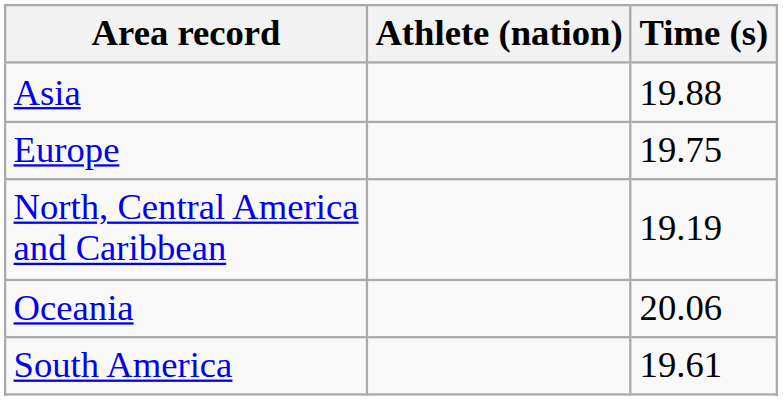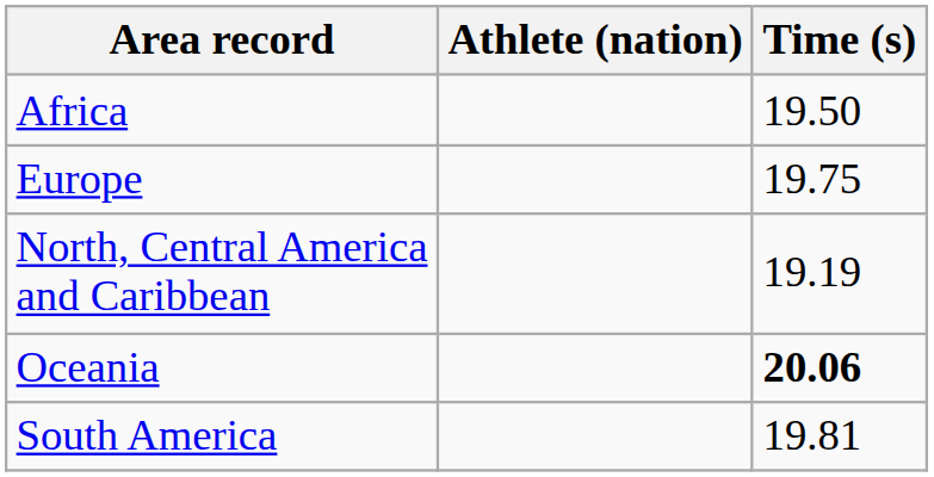+ row: Africa | 19.50
- row: Asia | 19.88
Oceania | Time (s): normal -> bold
South America | Time (s): 19.61 -> 19.81
